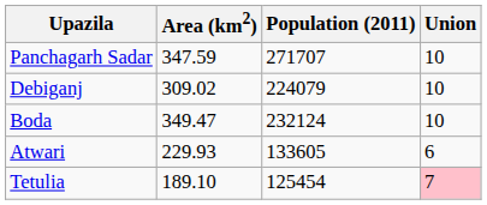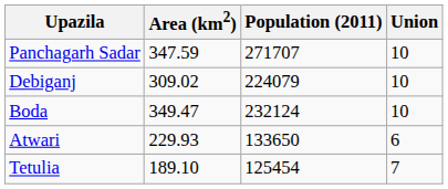Atwari | Population (2011): 133605 -> 133650
Tetulia | Union: pink background -> no background
